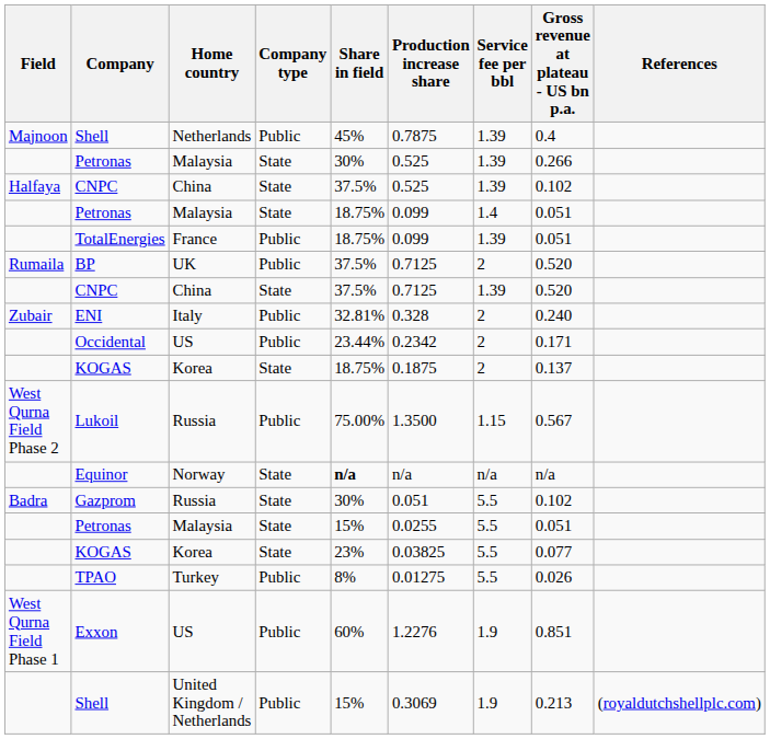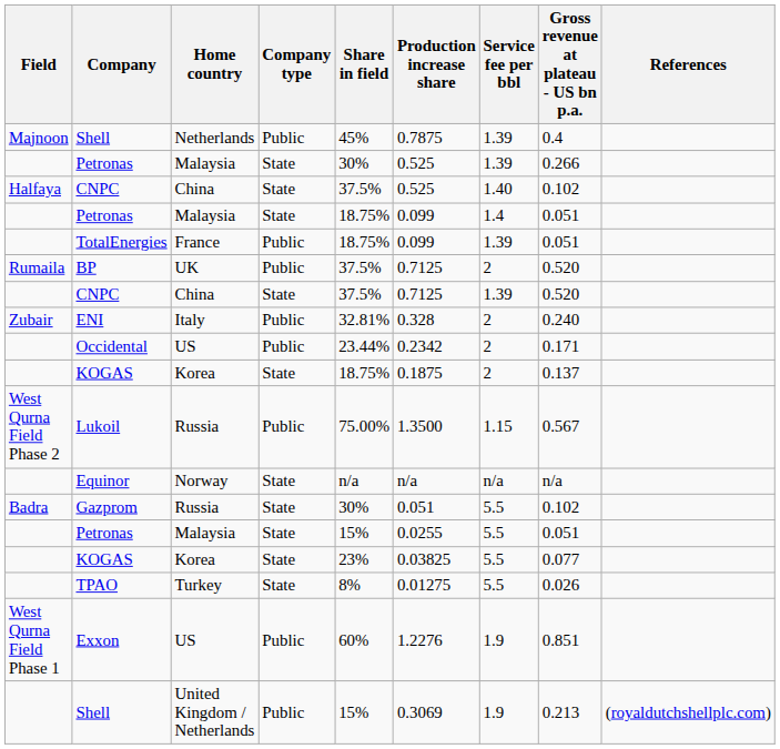Halfaya / CNPC | Service fee per bbl: 1.39 -> 1.40
Equinor | Share in field: bold -> normal
TPAO | Company type: Public -> State
